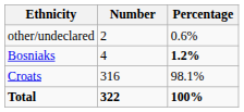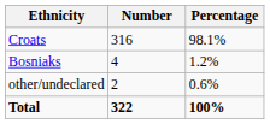rows swapped: Croats <-> other/undeclared
Bosniaks | Percentage: bold -> normal
